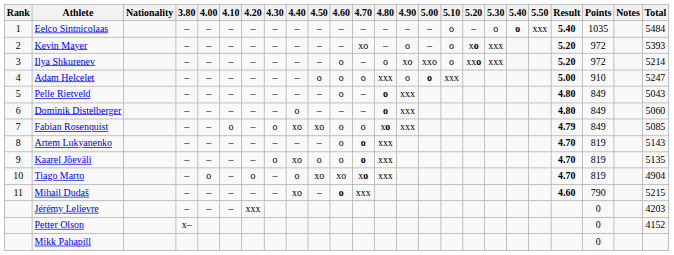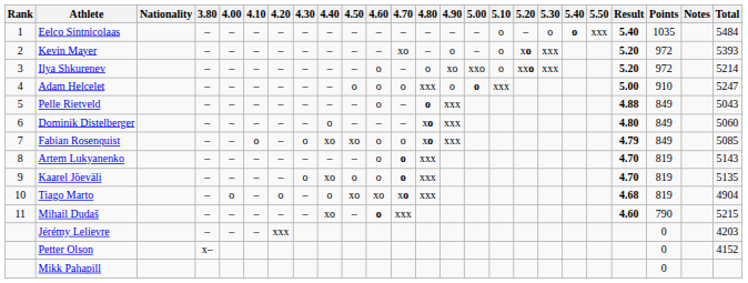Pelle Rietveld | Result: 4.80 -> 4.88
Dominik Distelberger | 4.80: o -> xo
Tiago Marto | Result: 4.70 -> 4.68
